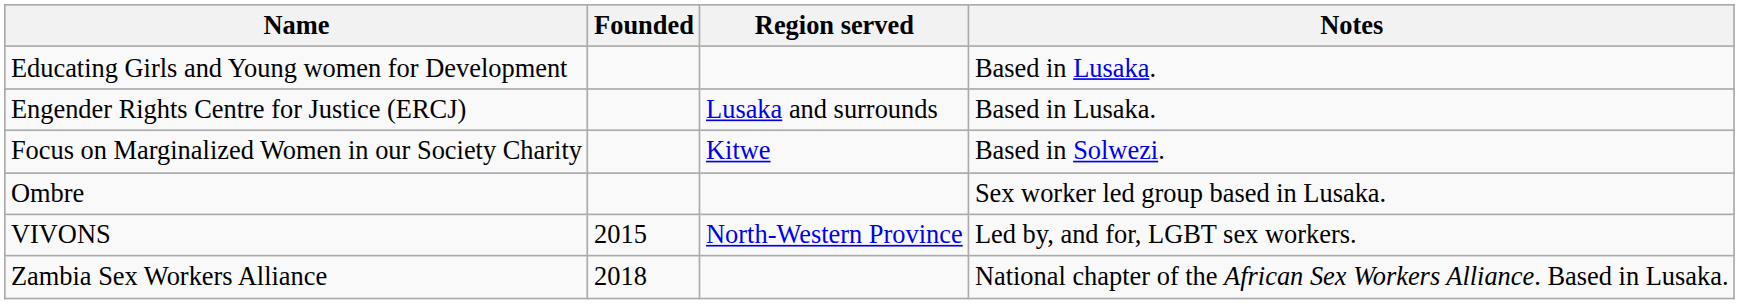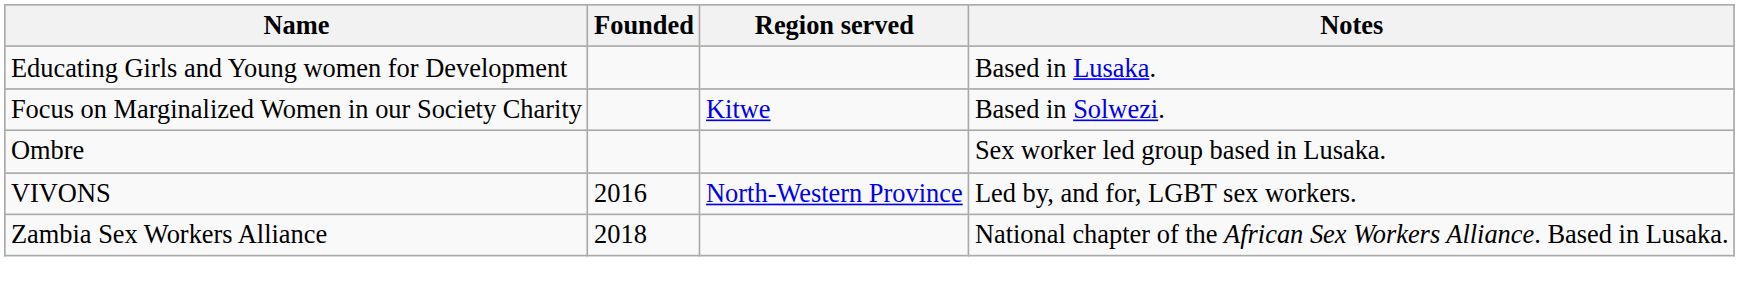- row: Engender Rights Centre for Justice (ERCJ) | Lusaka and surrounds | Based in Lusaka.
VIVONS | Founded: 2015 -> 2016
